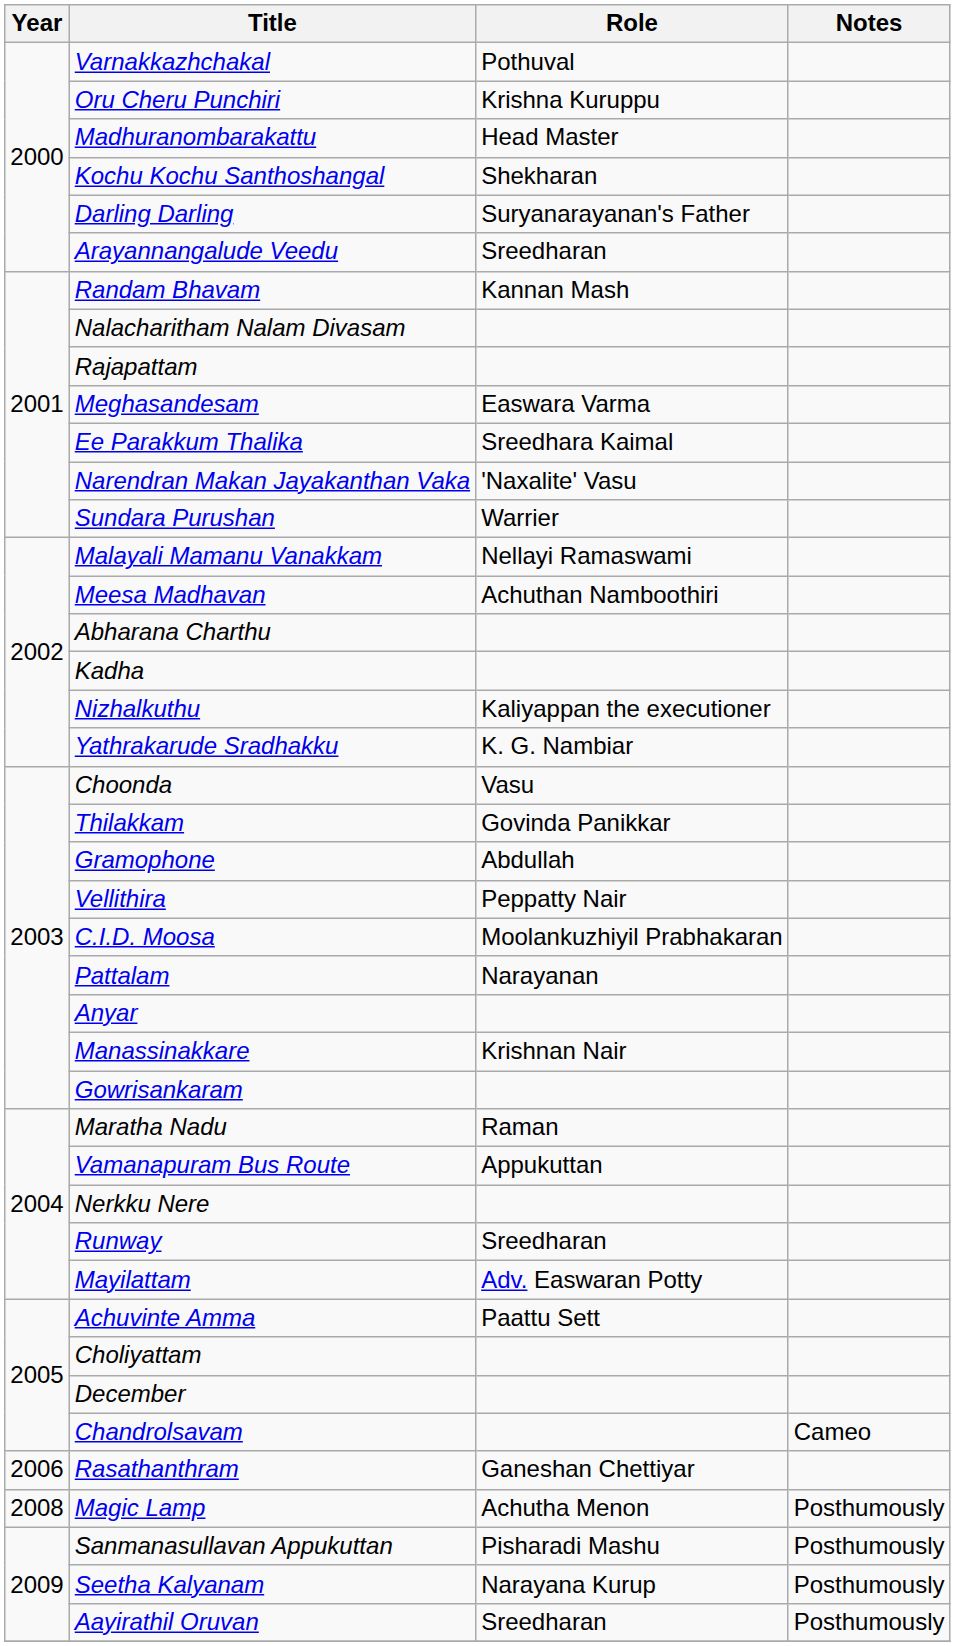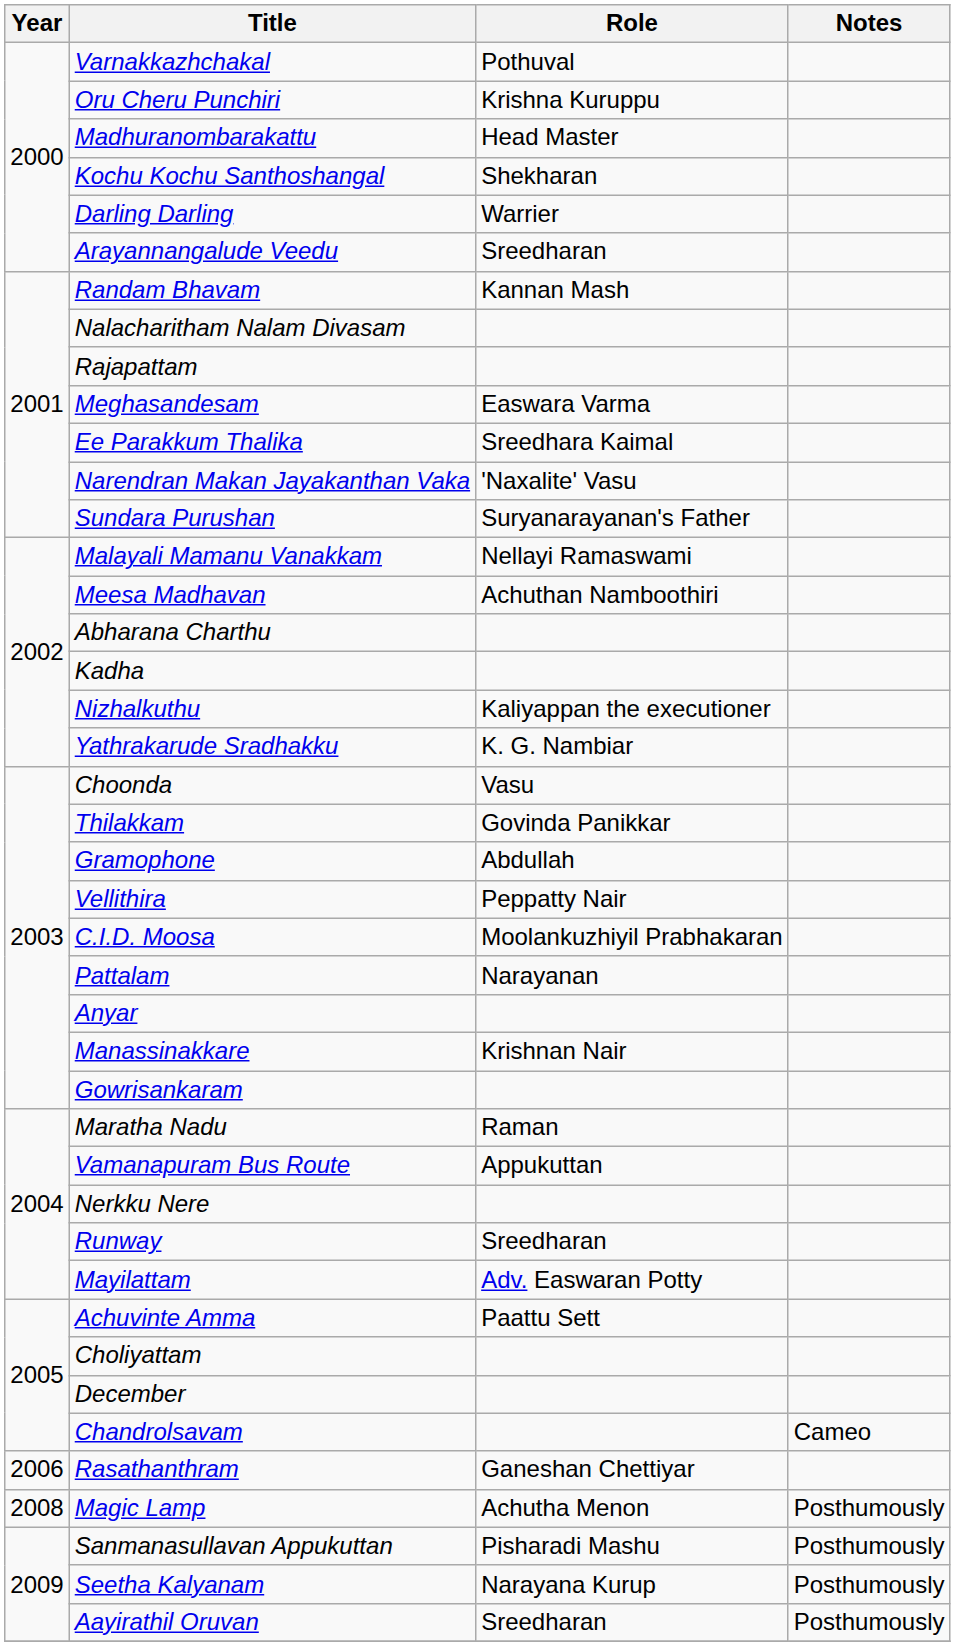Darling Darling | Role: Suryanarayanan's Father -> Warrier
Sundara Purushan | Role: Warrier -> Suryanarayanan's Father
